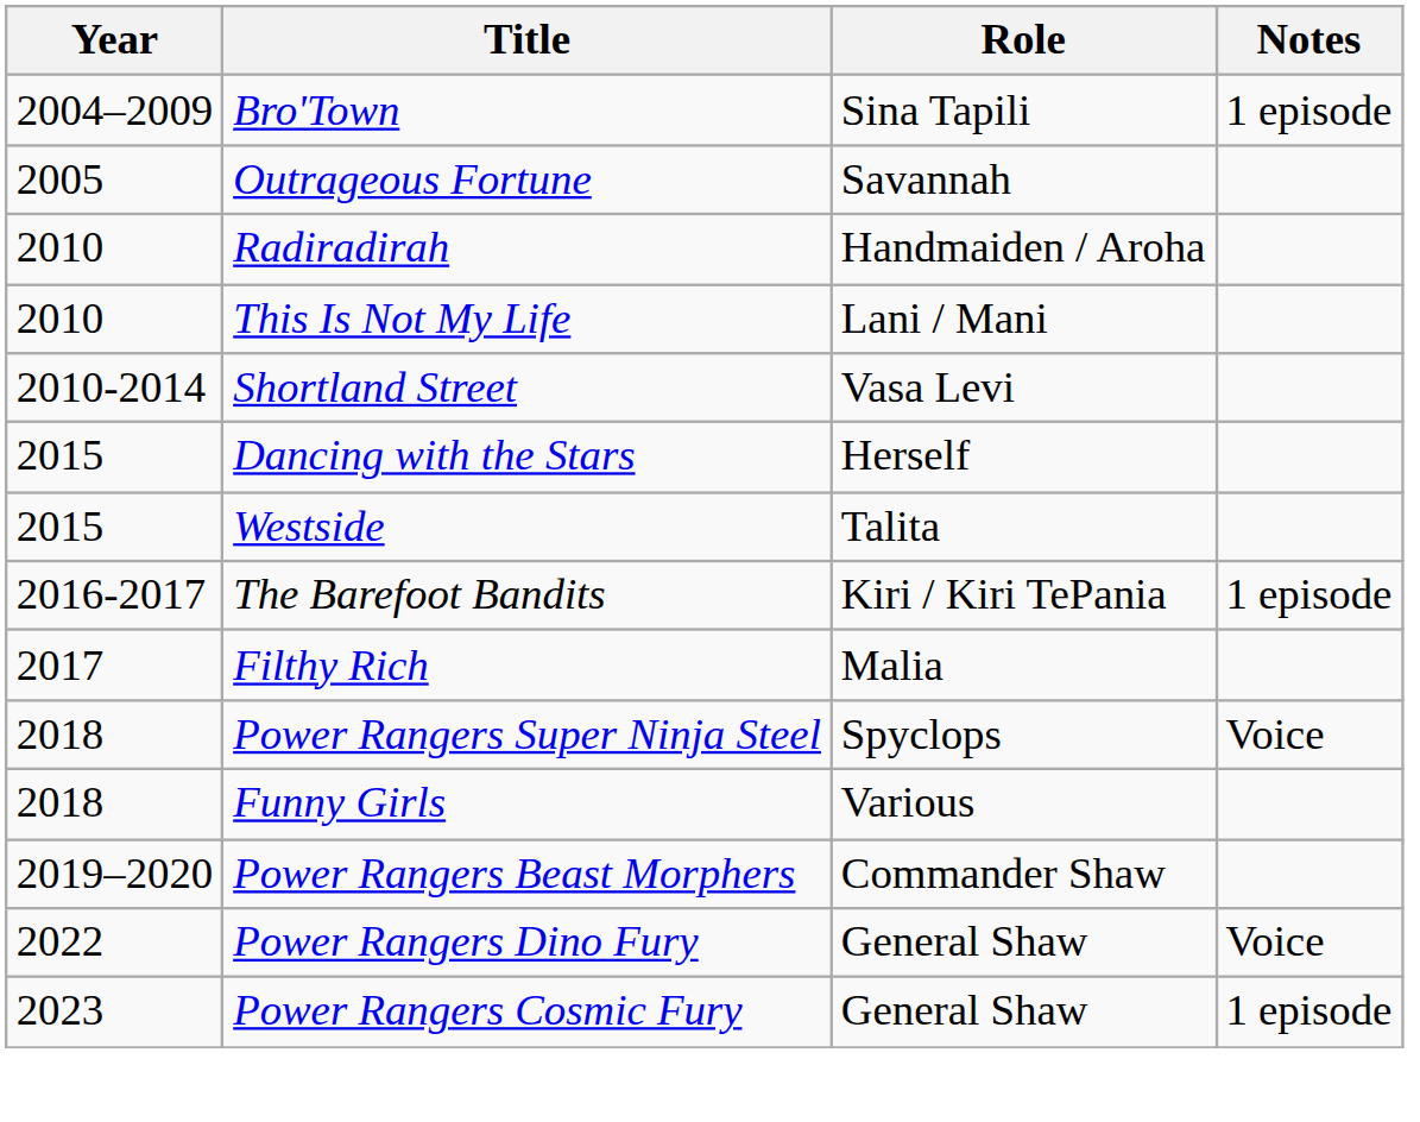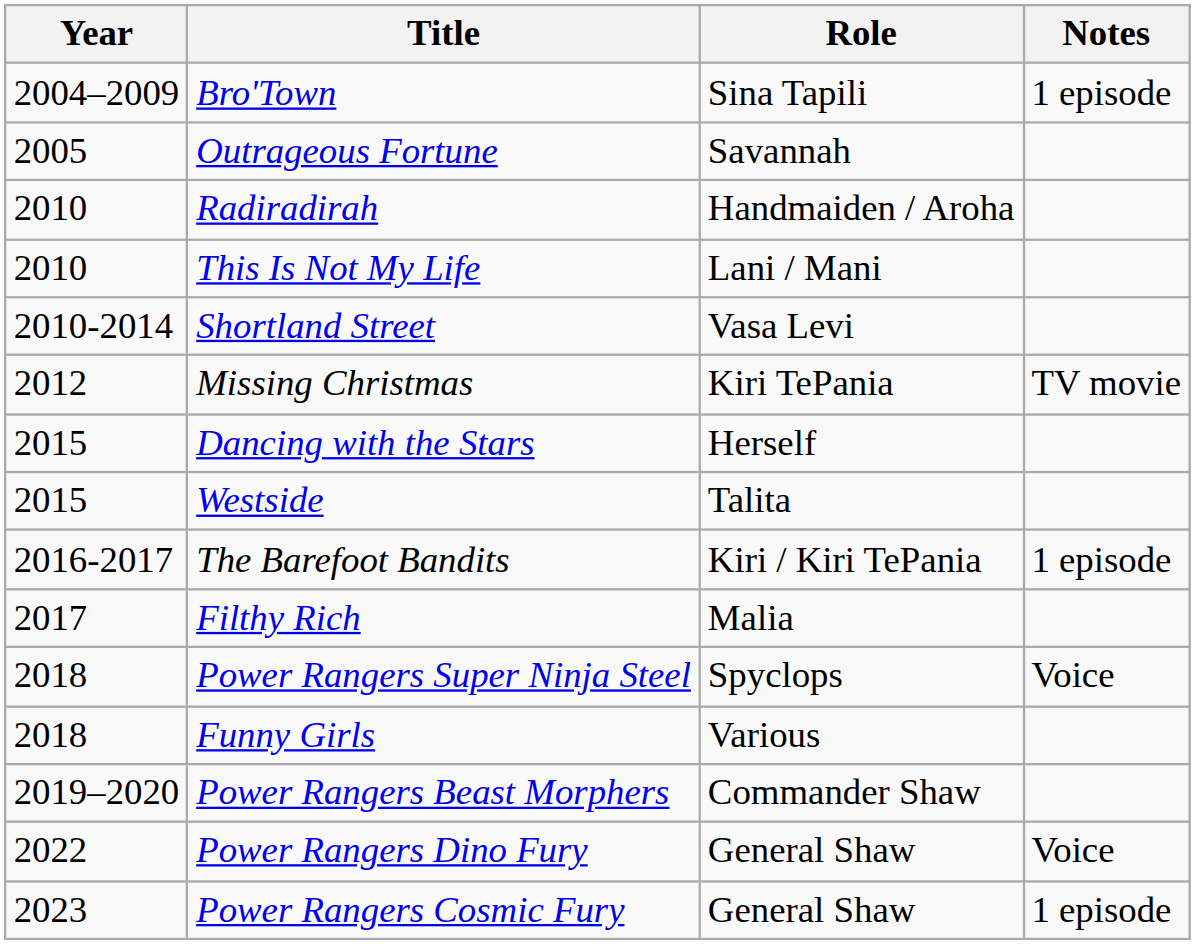+ row: 2012 | Missing Christmas | Kiri TePania | TV movie
